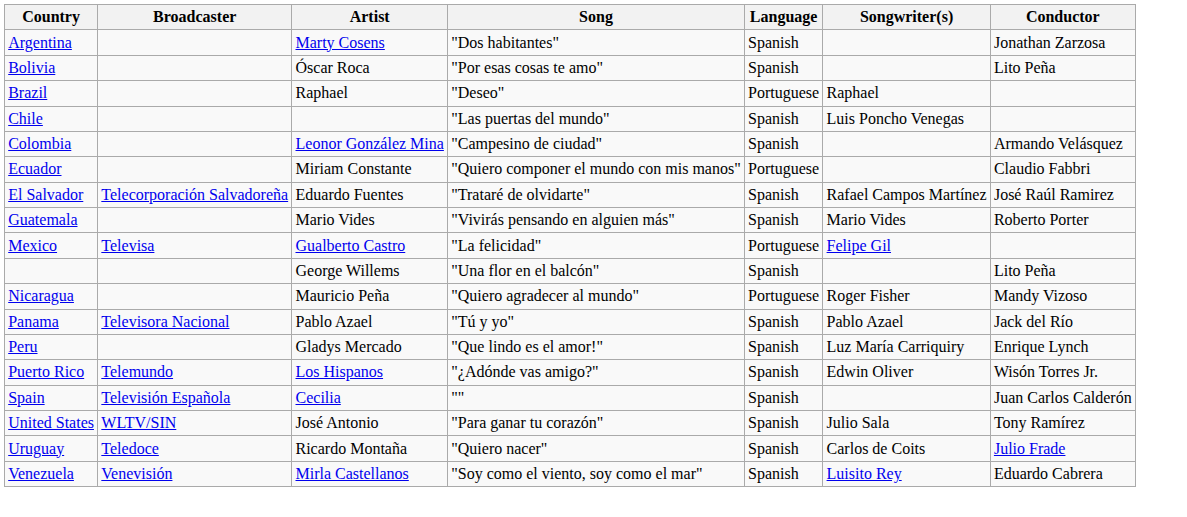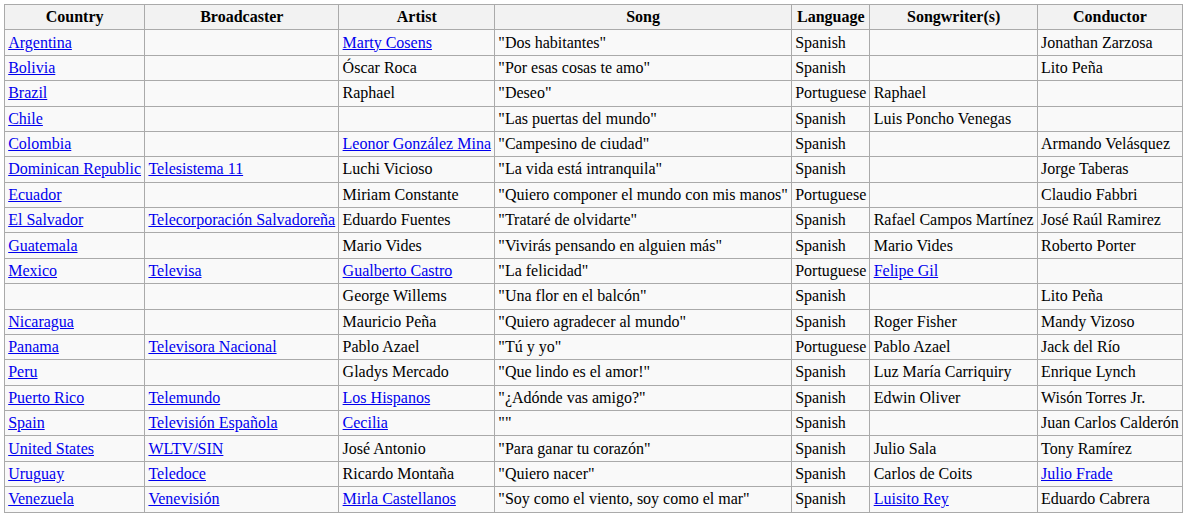+ row: Dominican Republic | Telesistema 11 | Luchi Vicioso | "La vida está intranquila" | Spanish | Jorge Taberas
Nicaragua | Language: Portuguese -> Spanish
Panama | Language: Spanish -> Portuguese
